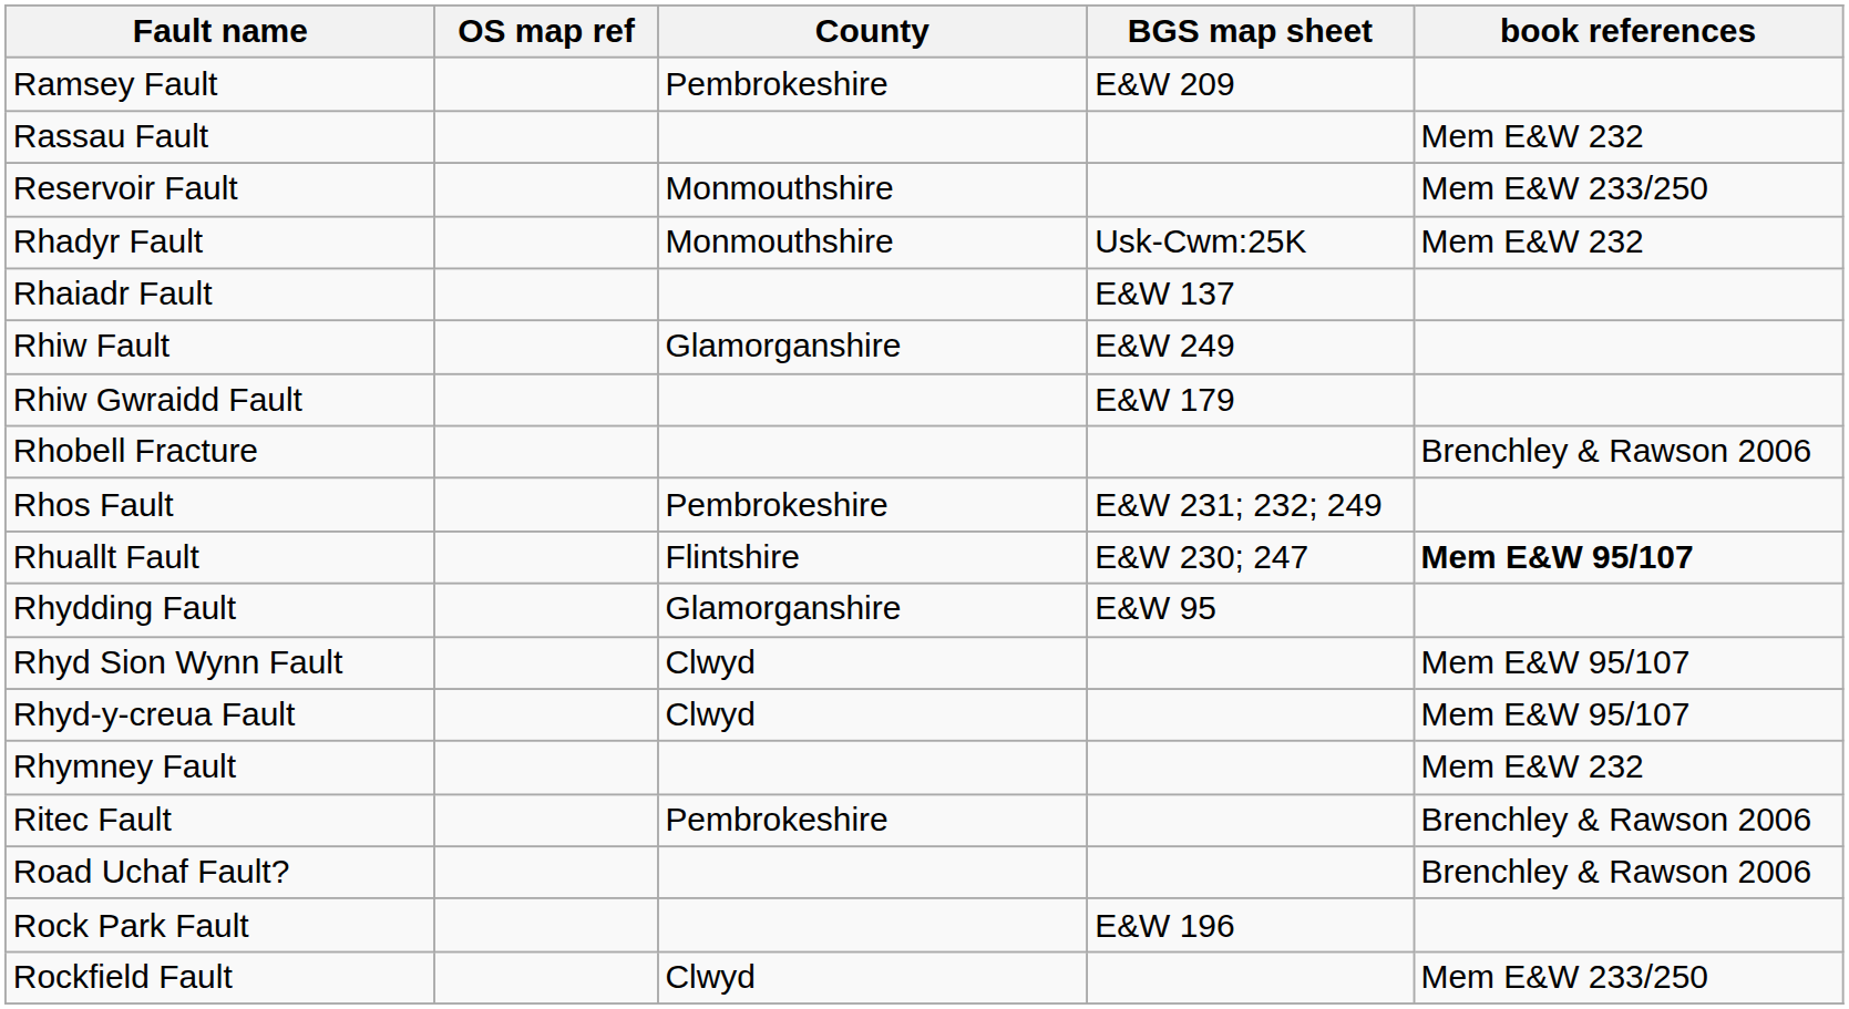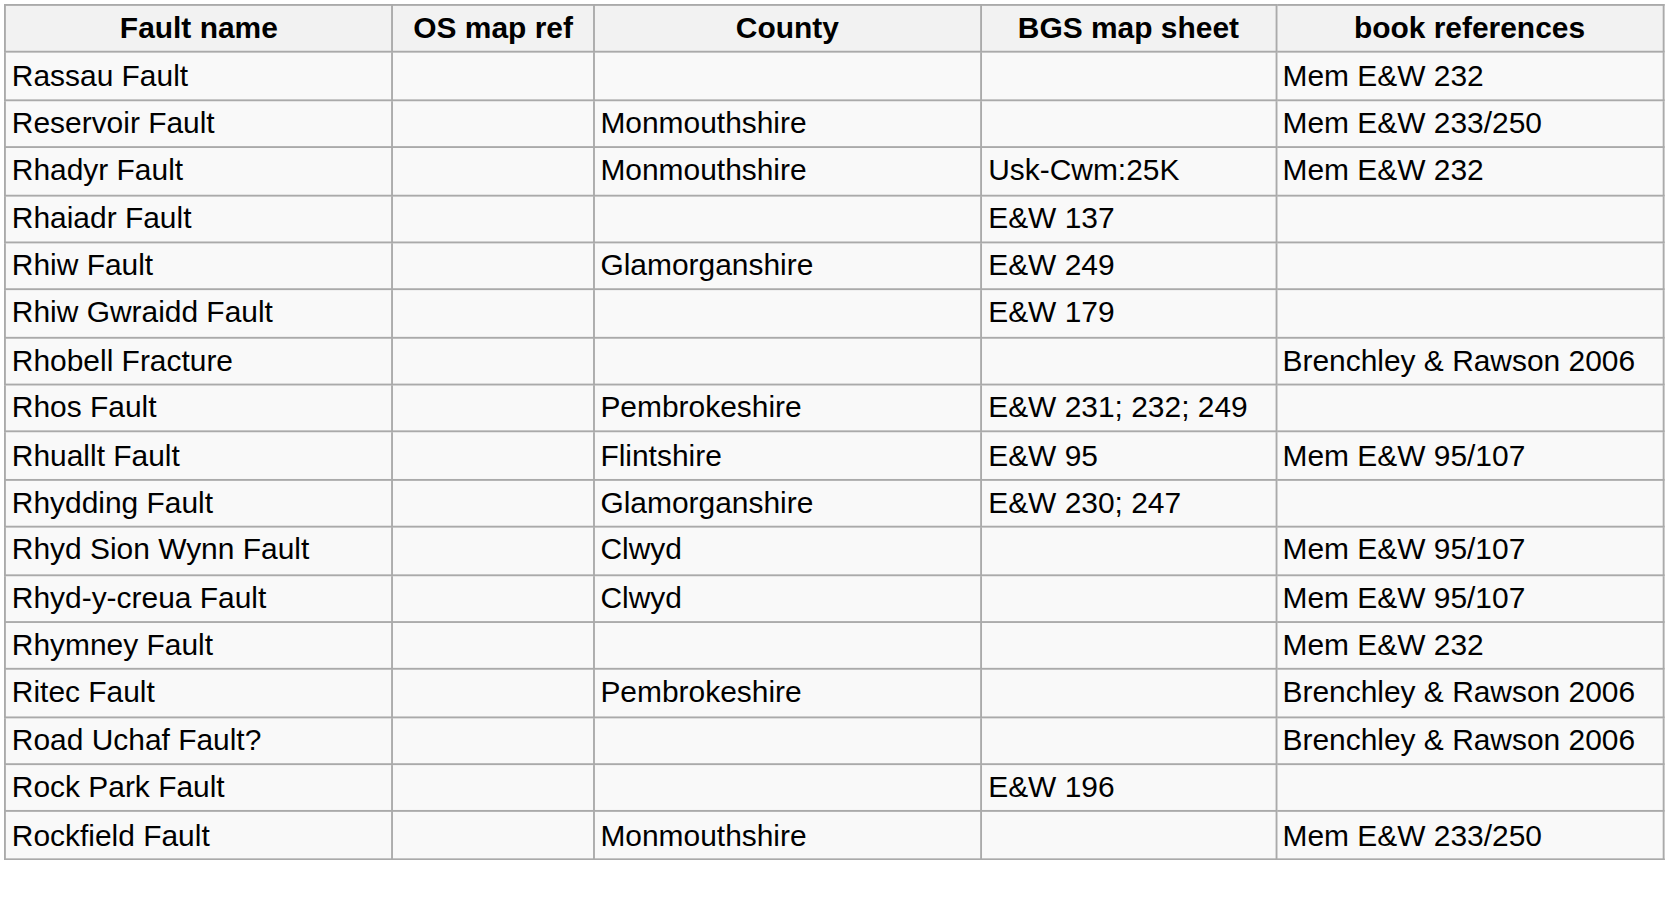- row: Ramsey Fault | Pembrokeshire | E&W 209
Rhuallt Fault | BGS map sheet: E&W 230; 247 -> E&W 95
Rhuallt Fault | book references: bold -> normal
Rhydding Fault | BGS map sheet: E&W 95 -> E&W 230; 247
Rockfield Fault | County: Clwyd -> Monmouthshire
